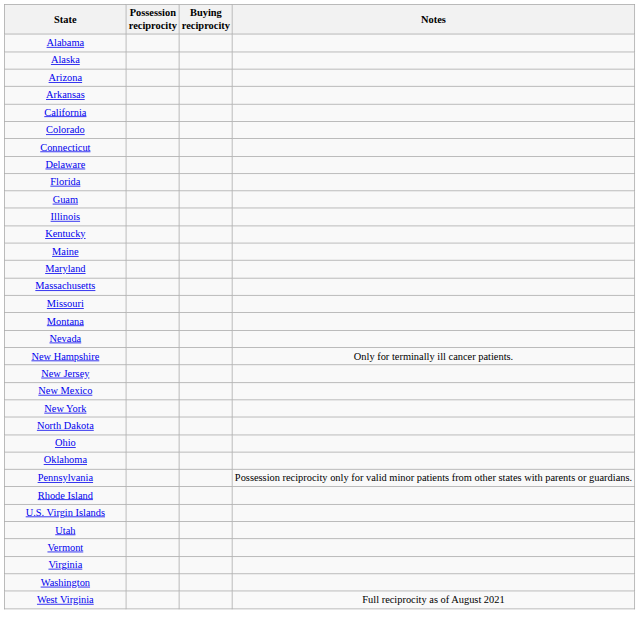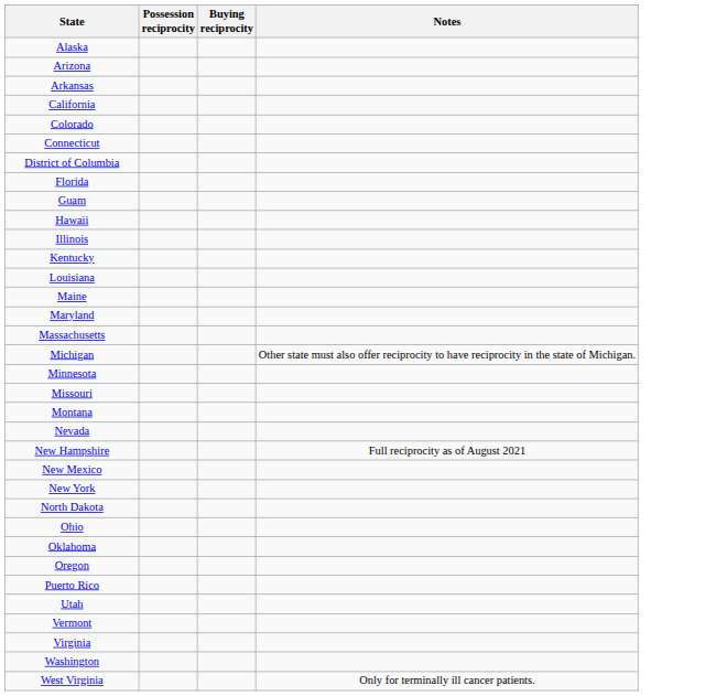- row: Alabama
- row: Delaware
+ row: District of Columbia
+ row: Hawaii
+ row: Louisiana
+ row: Michigan | Other state must also offer reciprocity to have reciprocity in the state of Michigan.
+ row: Minnesota
New Hampshire | Notes: Only for terminally ill cancer patients. -> Full reciprocity as of August 2021
- row: New Jersey
+ row: Oregon
- row: Pennsylvania | Possession reciprocity only for valid minor patients from other states with parents or guardians.
+ row: Puerto Rico
- row: Rhode Island
- row: U.S. Virgin Islands
West Virginia | Notes: Full reciprocity as of August 2021 -> Only for terminally ill cancer patients.
